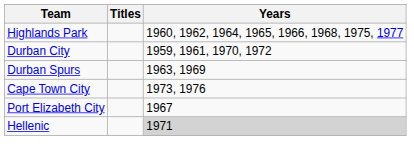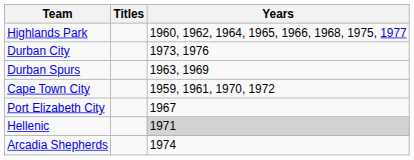Durban City | Years: 1959, 1961, 1970, 1972 -> 1973, 1976
Cape Town City | Years: 1973, 1976 -> 1959, 1961, 1970, 1972
+ row: Arcadia Shepherds | 1974
